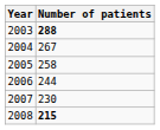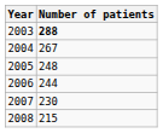2005 | Number of patients: 258 -> 248
2008 | Number of patients: bold -> normal
